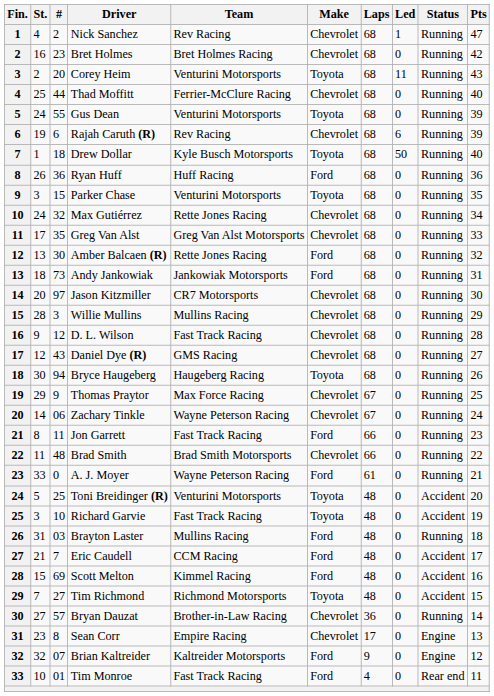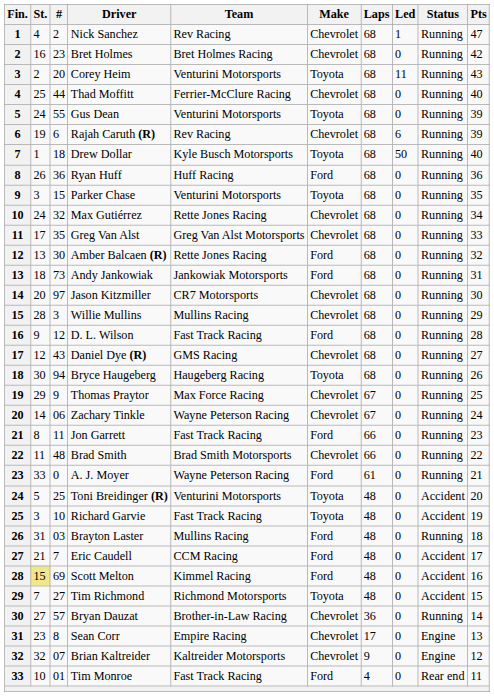D. L. Wilson | Make: Chevrolet -> Ford
Scott Melton | St.: no background -> khaki background
Brian Kaltreider | Make: Ford -> Chevrolet
